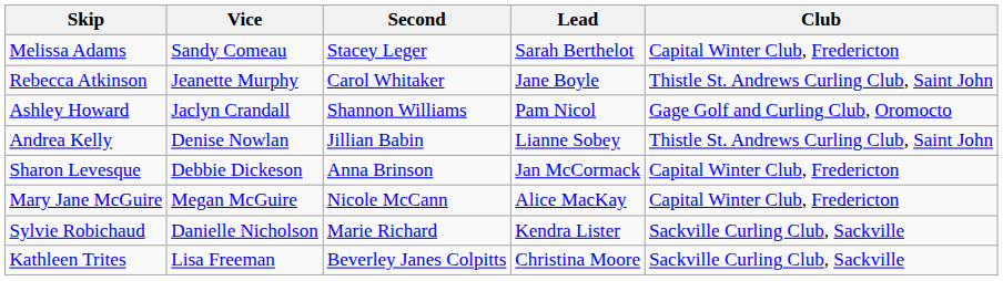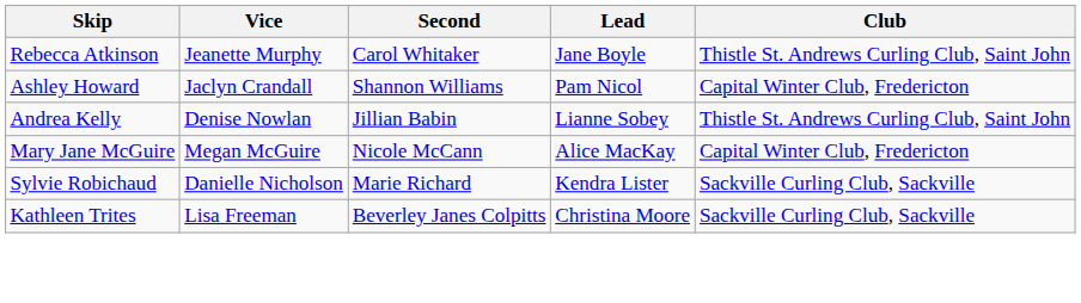- row: Melissa Adams | Sandy Comeau | Stacey Leger | Sarah Berthelot | Capital Winter Club, Fredericton
Ashley Howard | Club: Gage Golf and Curling Club, Oromocto -> Capital Winter Club, Fredericton
- row: Sharon Levesque | Debbie Dickeson | Anna Brinson | Jan McCormack | Capital Winter Club, Fredericton
